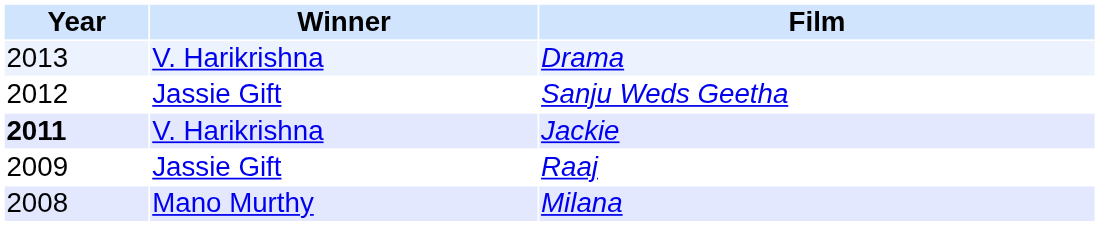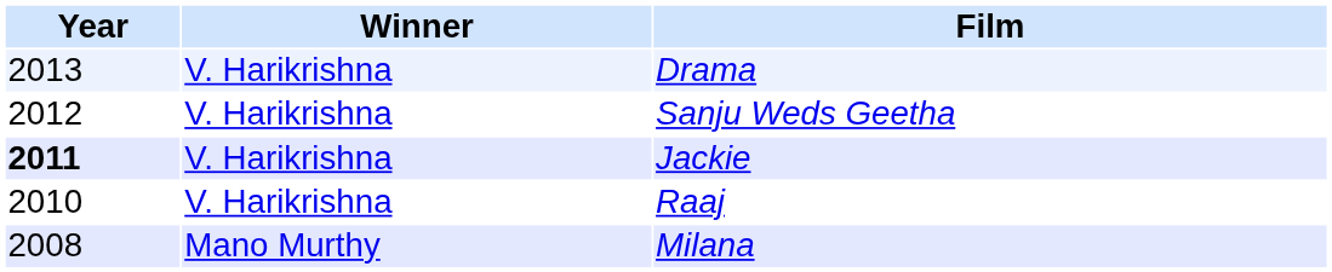Sanju Weds Geetha | Winner: Jassie Gift -> V. Harikrishna
Raaj | Year: 2009 -> 2010
Raaj | Winner: Jassie Gift -> V. Harikrishna
